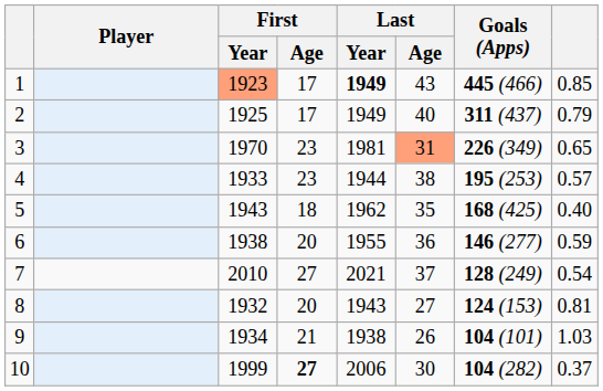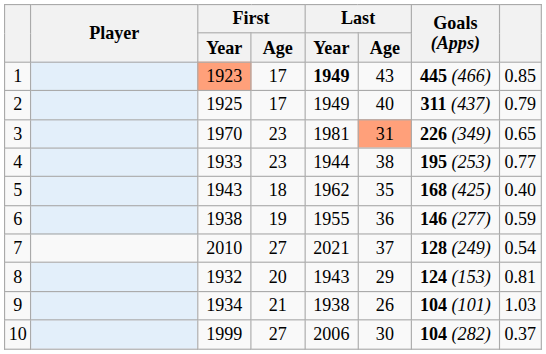4 | column 8: 0.57 -> 0.77
6 | First / Age: 20 -> 19
8 | Last / Age: 27 -> 29
10 | First / Age: bold -> normal
